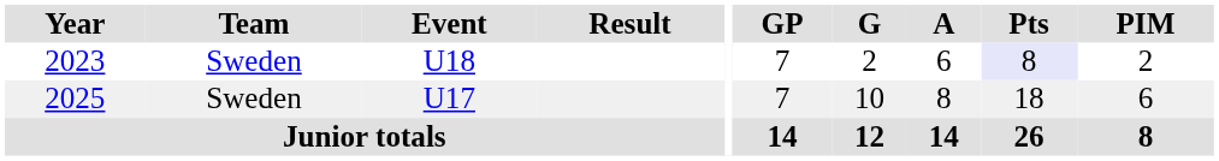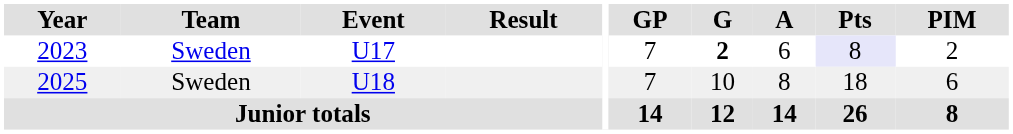2023 | Event: U18 -> U17
2023 | G: normal -> bold
2025 | Event: U17 -> U18
